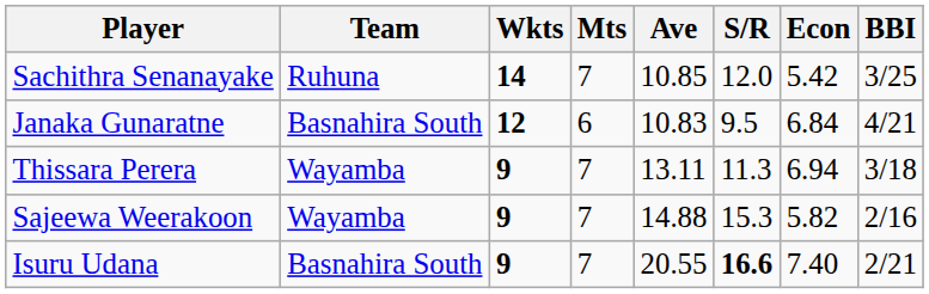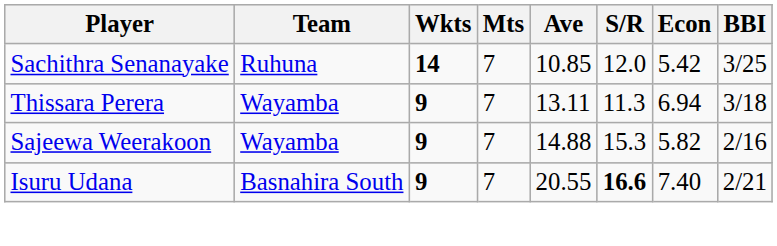- row: Janaka Gunaratne | Basnahira South | 12 | 6 | 10.83 | 9.5 | 6.84 | 4/21
